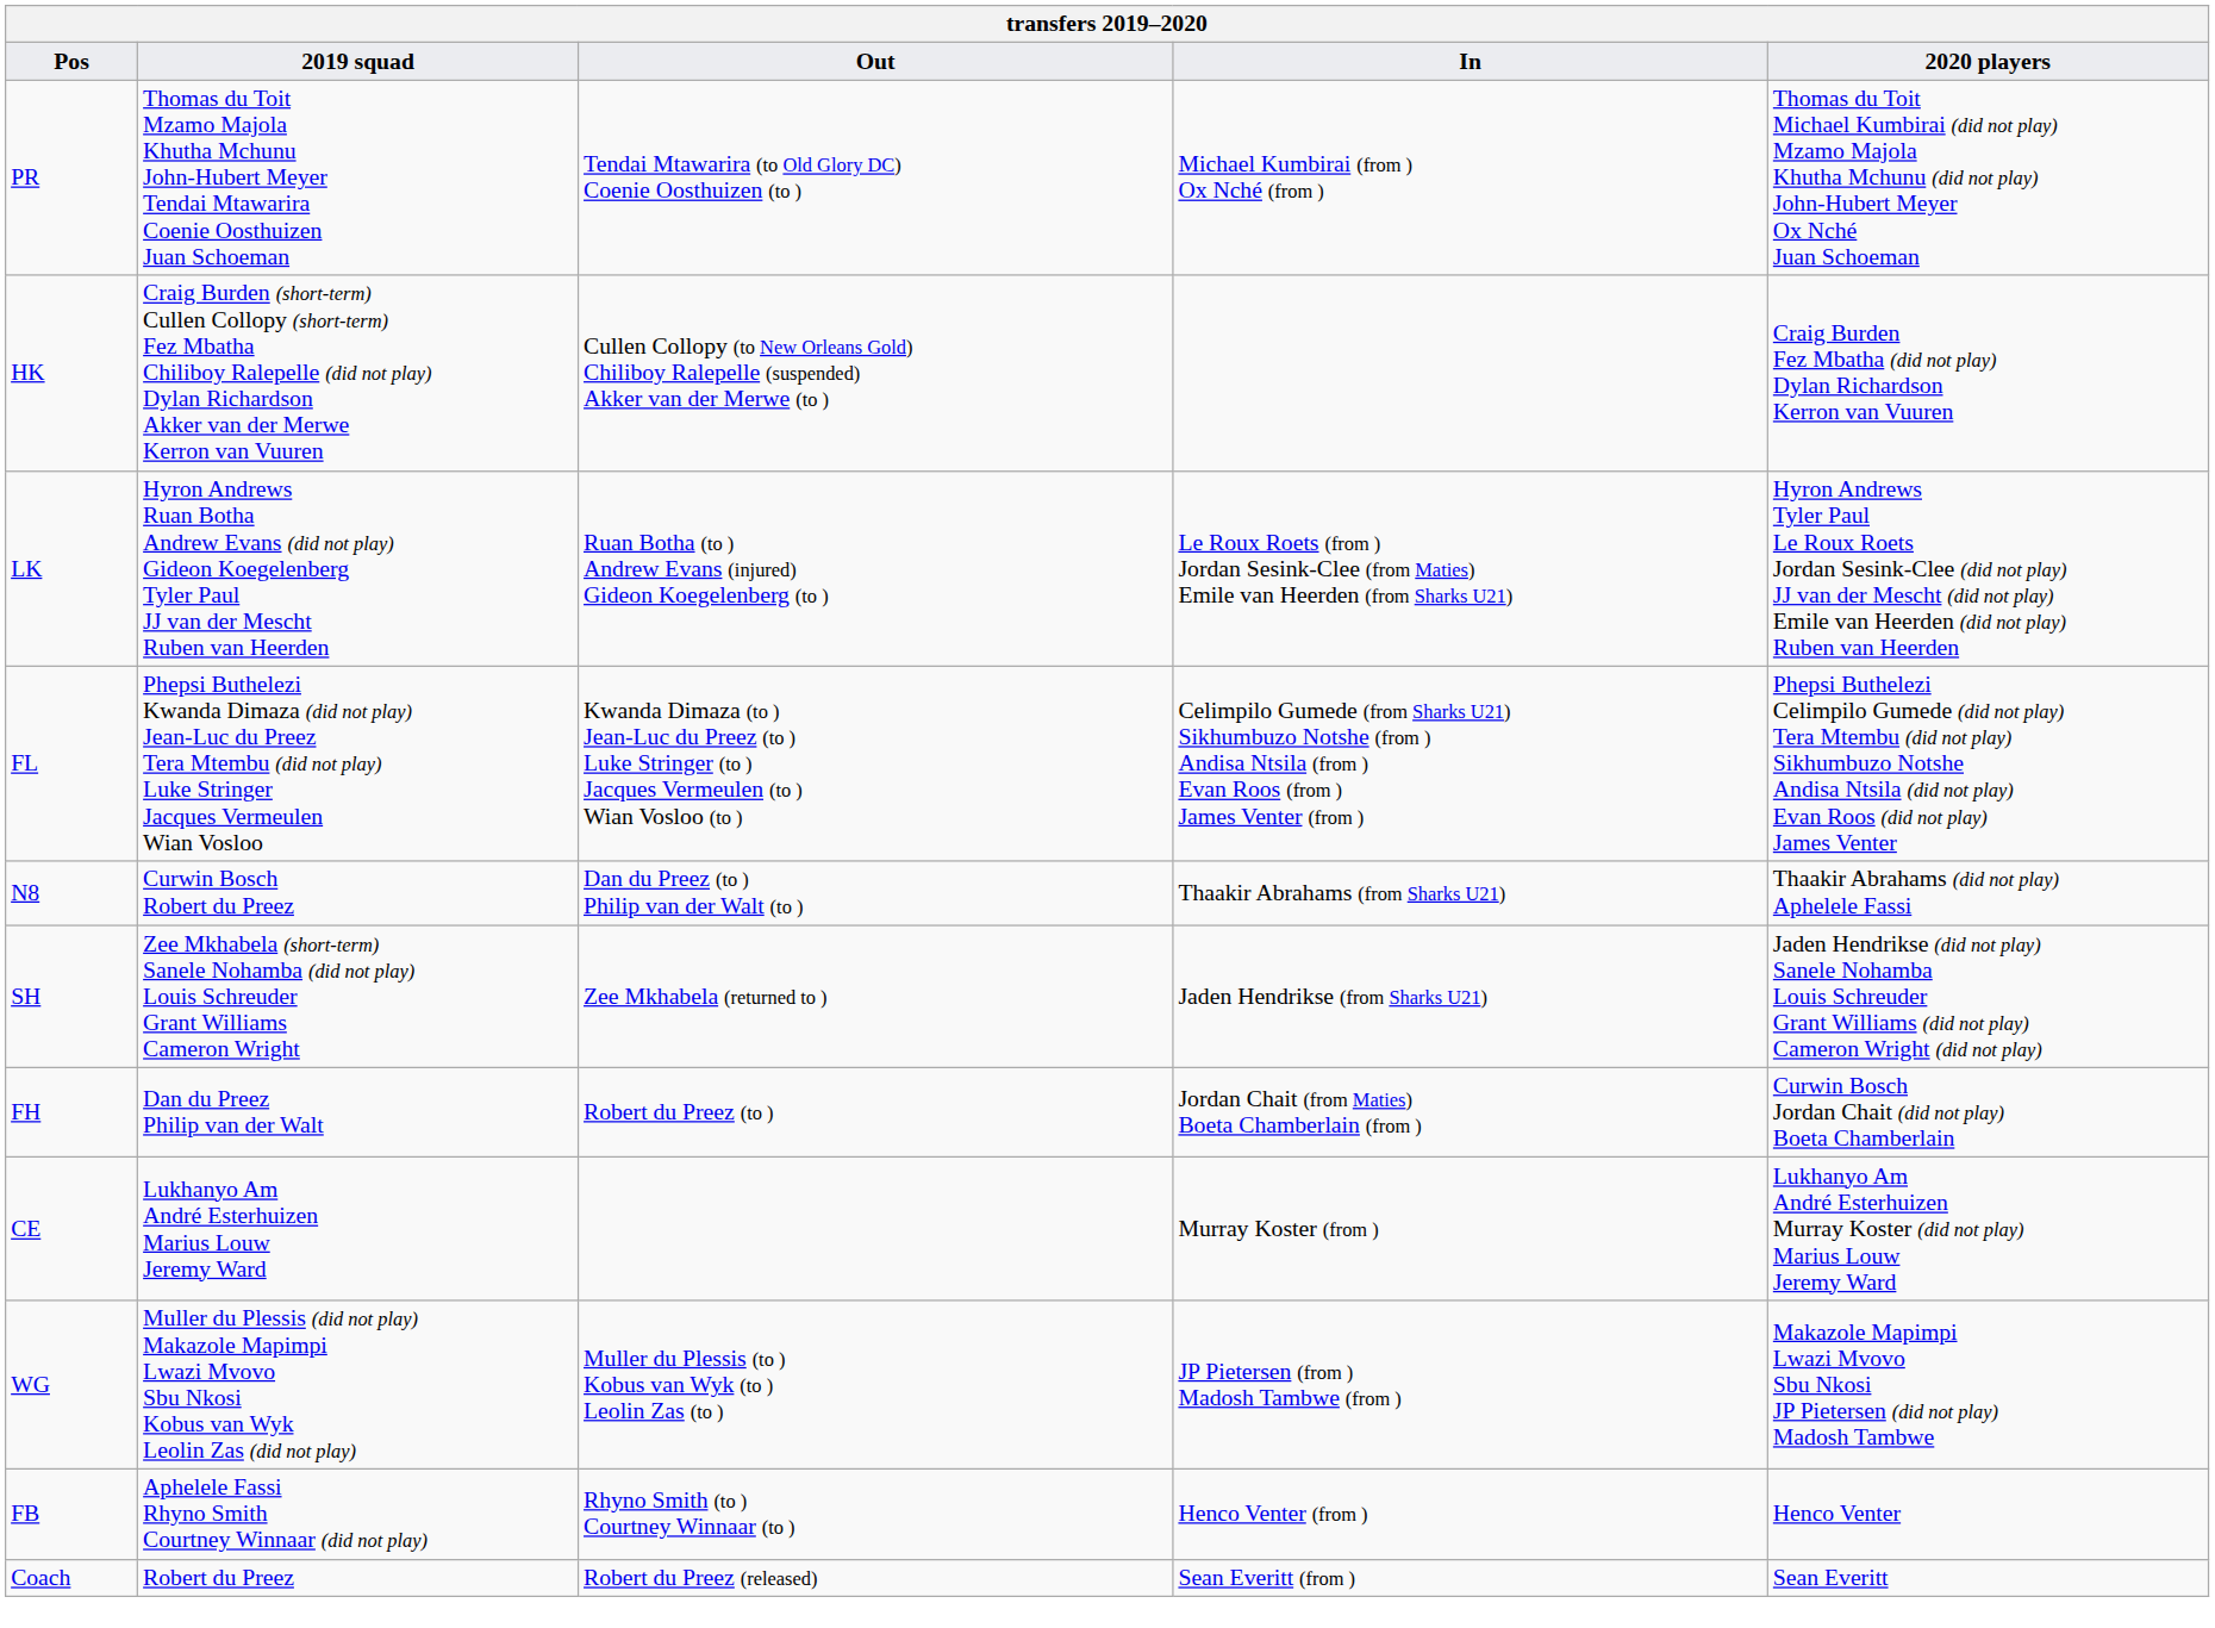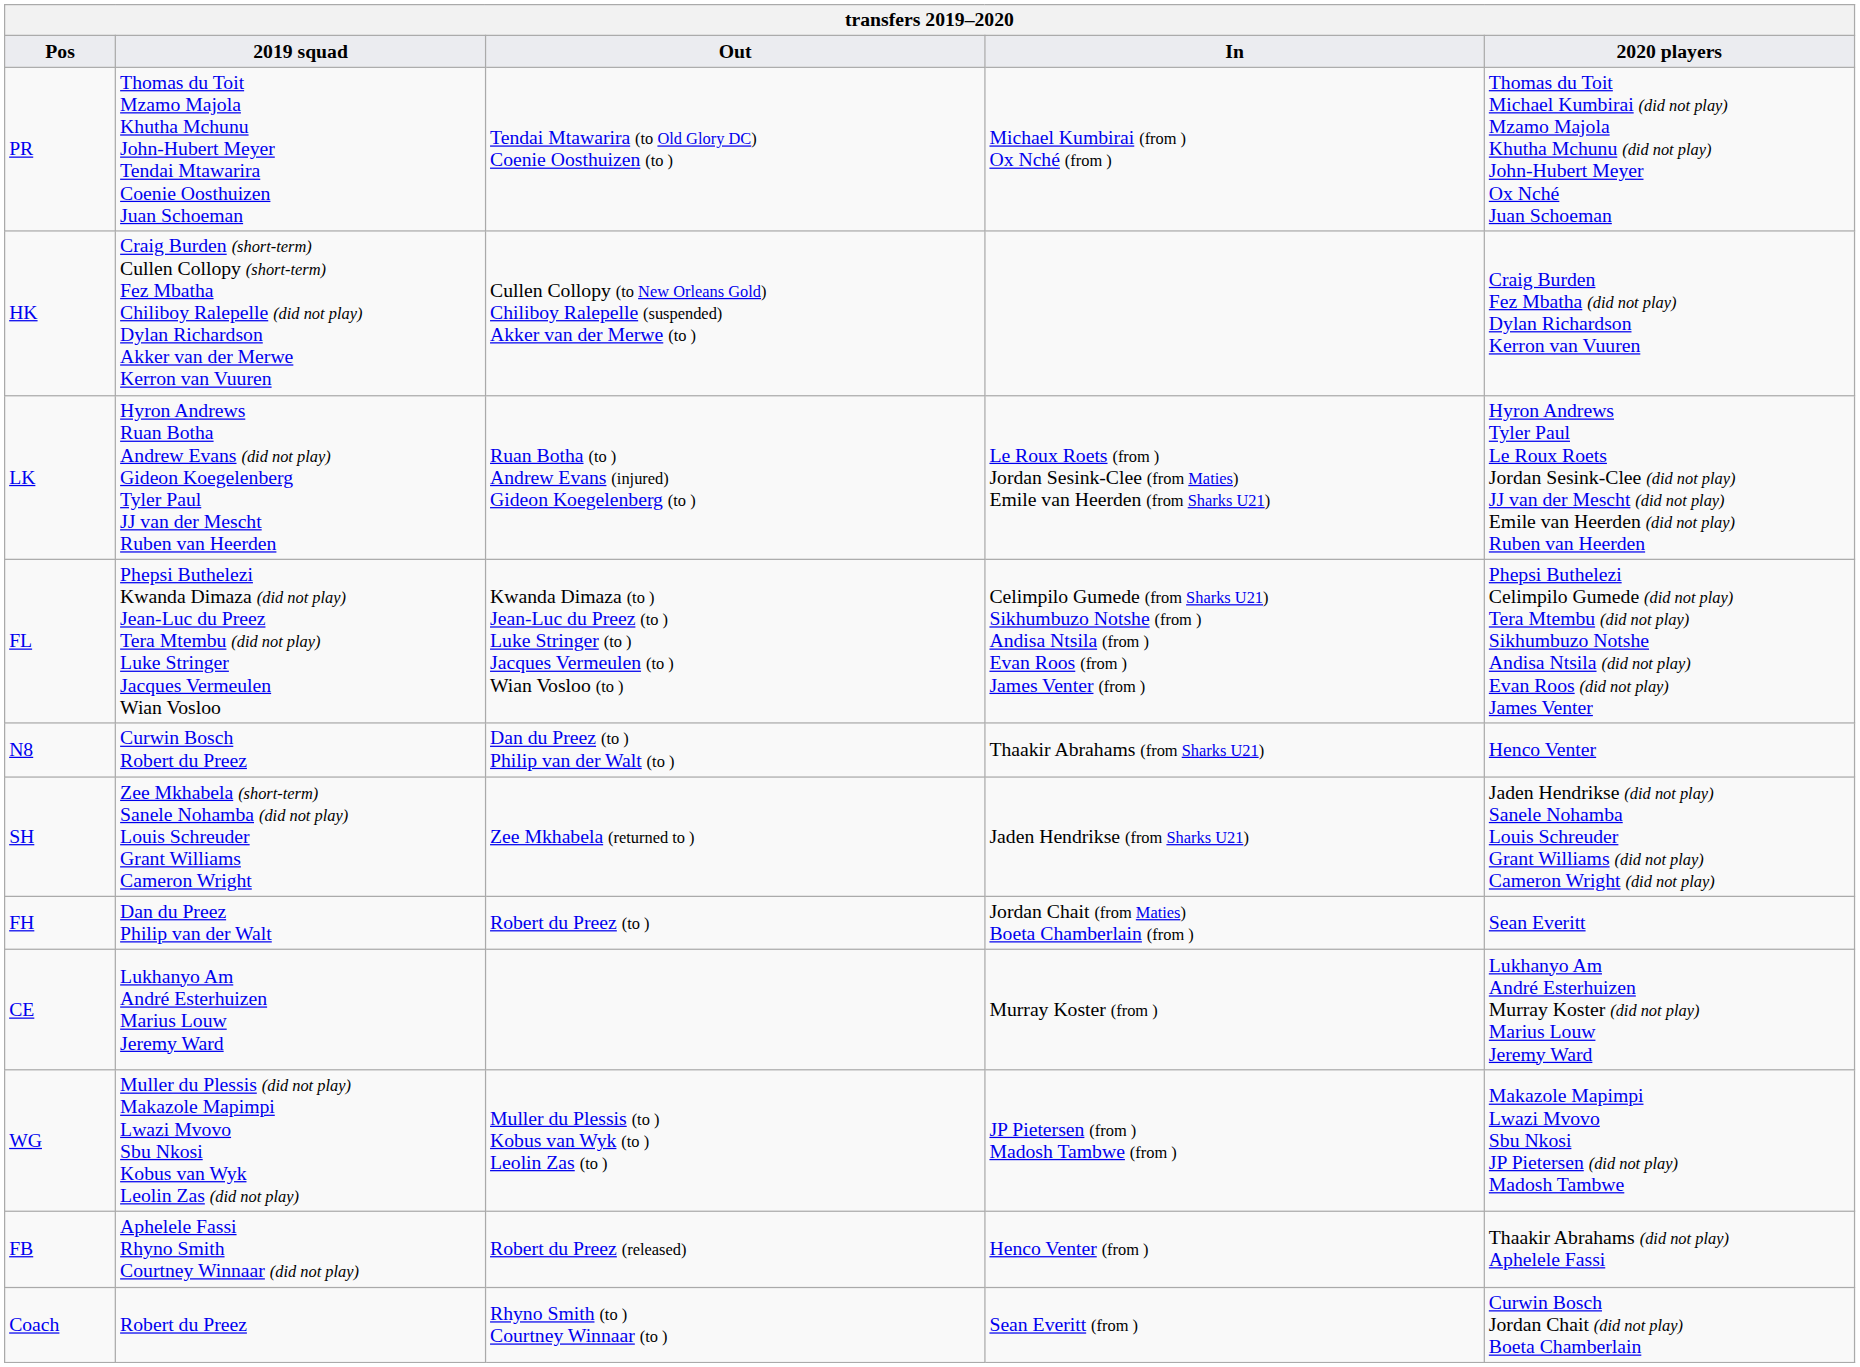N8 | 2020 players: Thaakir Abrahams (did not play) Aphelele Fassi -> Henco Venter
FH | 2020 players: Curwin Bosch Jordan Chait (did not play) Boeta Chamberlain -> Sean Everitt
FB | Out: Rhyno Smith (to ) Courtney Winnaar (to ) -> Robert du Preez (released)
FB | 2020 players: Henco Venter -> Thaakir Abrahams (did not play) Aphelele Fassi
Coach | Out: Robert du Preez (released) -> Rhyno Smith (to ) Courtney Winnaar (to )
Coach | 2020 players: Sean Everitt -> Curwin Bosch Jordan Chait (did not play) Boeta Chamberlain
